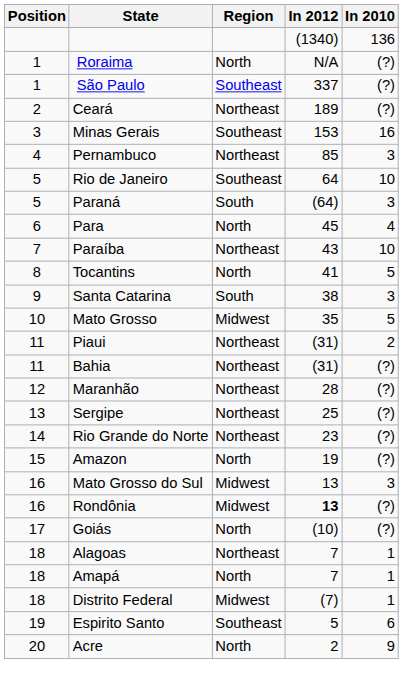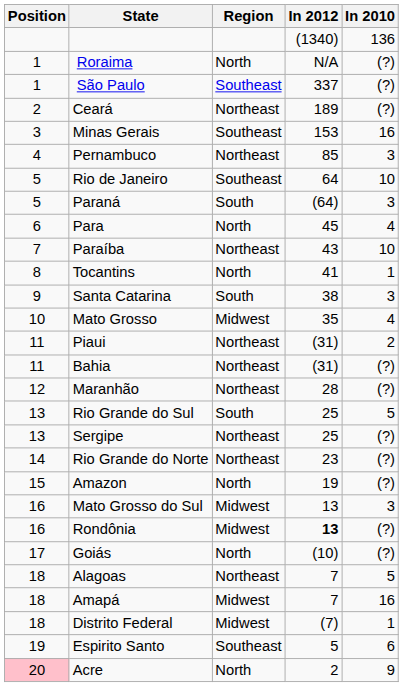Tocantins | In 2010: 5 -> 1
Mato Grosso | In 2010: 5 -> 4
+ row: 13 | Rio Grande do Sul | South | 25 | 5
Alagoas | In 2010: 1 -> 5
Amapá | Region: North -> Midwest
Amapá | In 2010: 1 -> 16
Acre | Position: no background -> pink background
